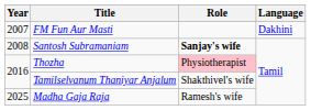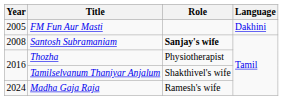FM Fun Aur Masti | Year: 2007 -> 2005
Thozha | Role: pink background -> no background
Madha Gaja Raja | Year: 2025 -> 2024
